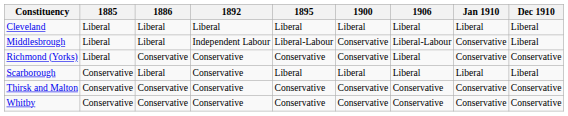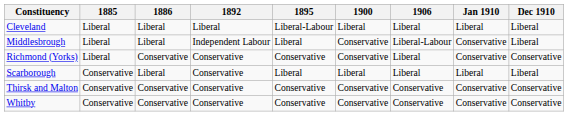Cleveland | 1895: Liberal -> Liberal-Labour
Middlesbrough | 1895: Liberal-Labour -> Liberal
